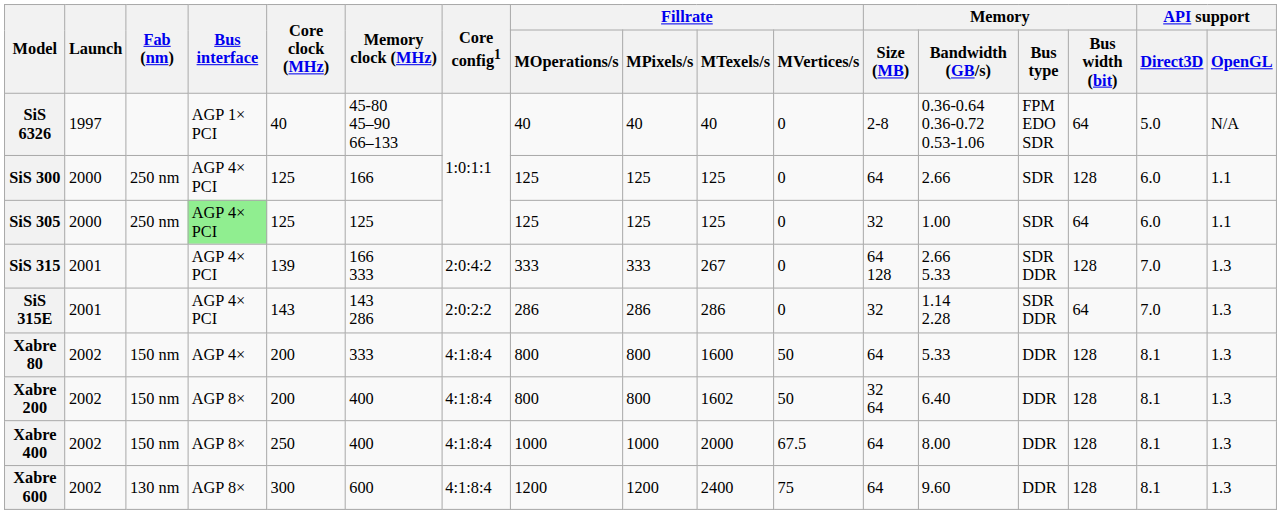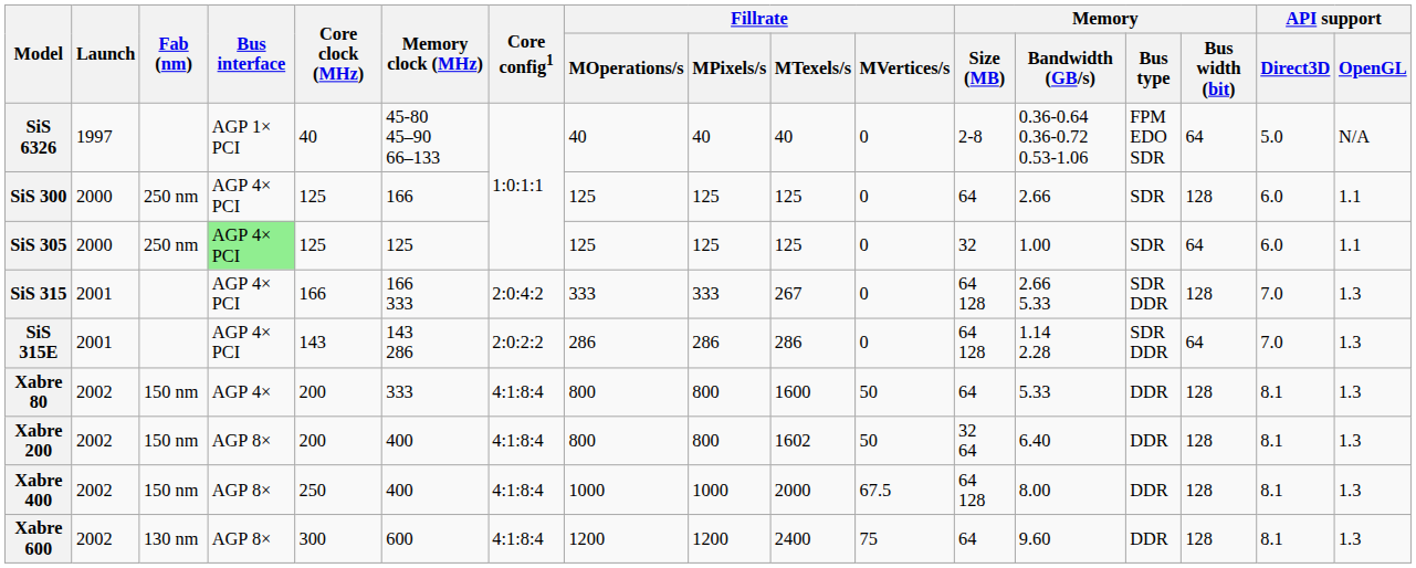SiS 315 | Core clock (MHz): 139 -> 166
SiS 315E | Memory / Size (MB): 32 -> 64 128
Xabre 400 | Memory / Size (MB): 64 -> 64 128
